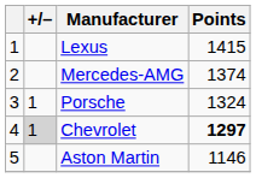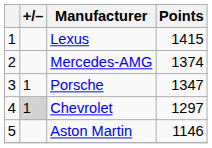Porsche | Points: 1324 -> 1347
Chevrolet | Points: bold -> normal
